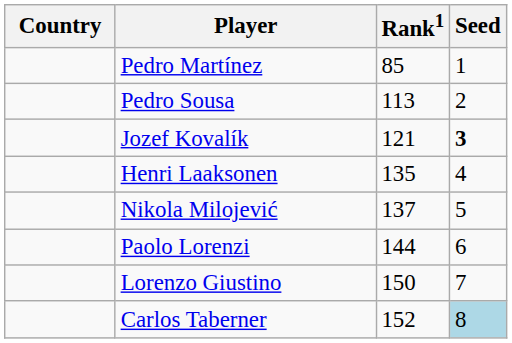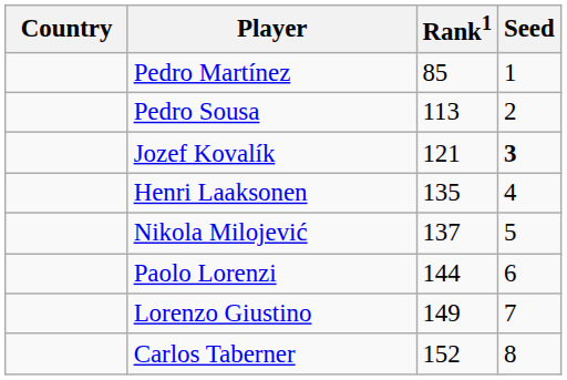Lorenzo Giustino | Rank1: 150 -> 149
Carlos Taberner | Seed: lightblue background -> no background
